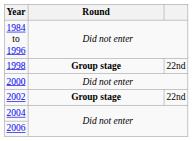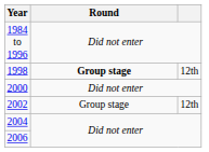1998 | column 3: 22nd -> 12th
2002 | Round: bold -> normal
2002 | column 3: 22nd -> 12th
